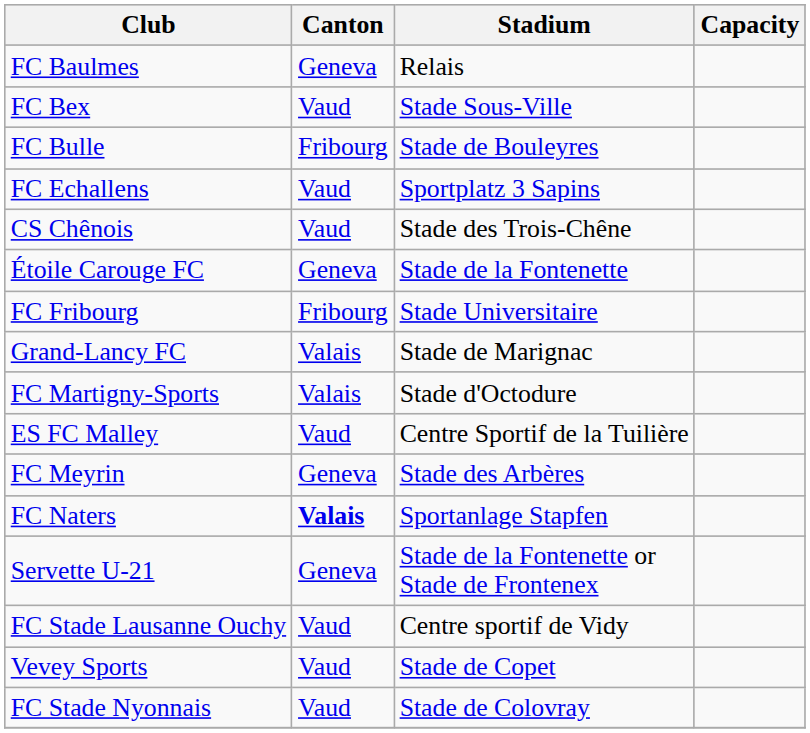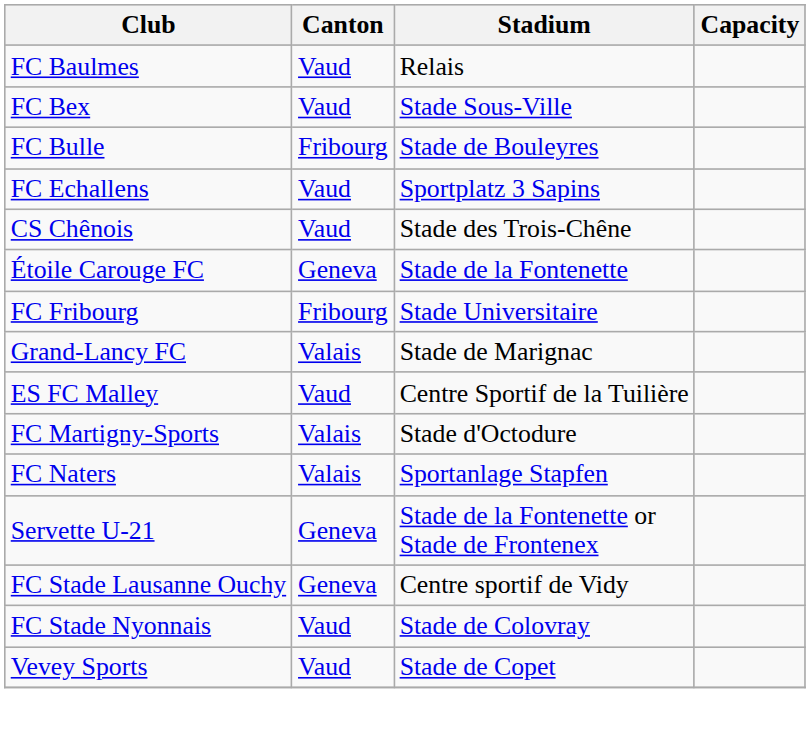FC Baulmes | Canton: Geneva -> Vaud
rows swapped: ES FC Malley <-> FC Martigny-Sports
- row: FC Meyrin | Geneva | Stade des Arbères
FC Naters | Canton: bold -> normal
FC Stade Lausanne Ouchy | Canton: Vaud -> Geneva
rows swapped: FC Stade Nyonnais <-> Vevey Sports
